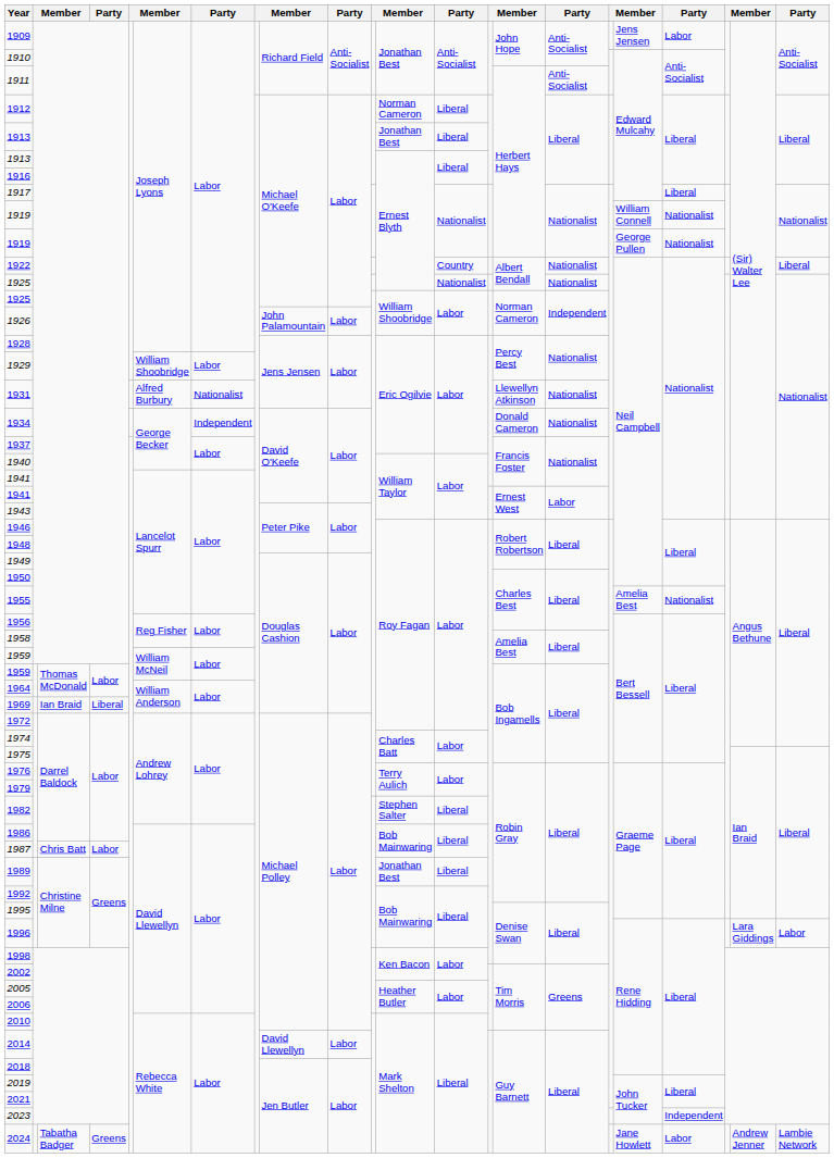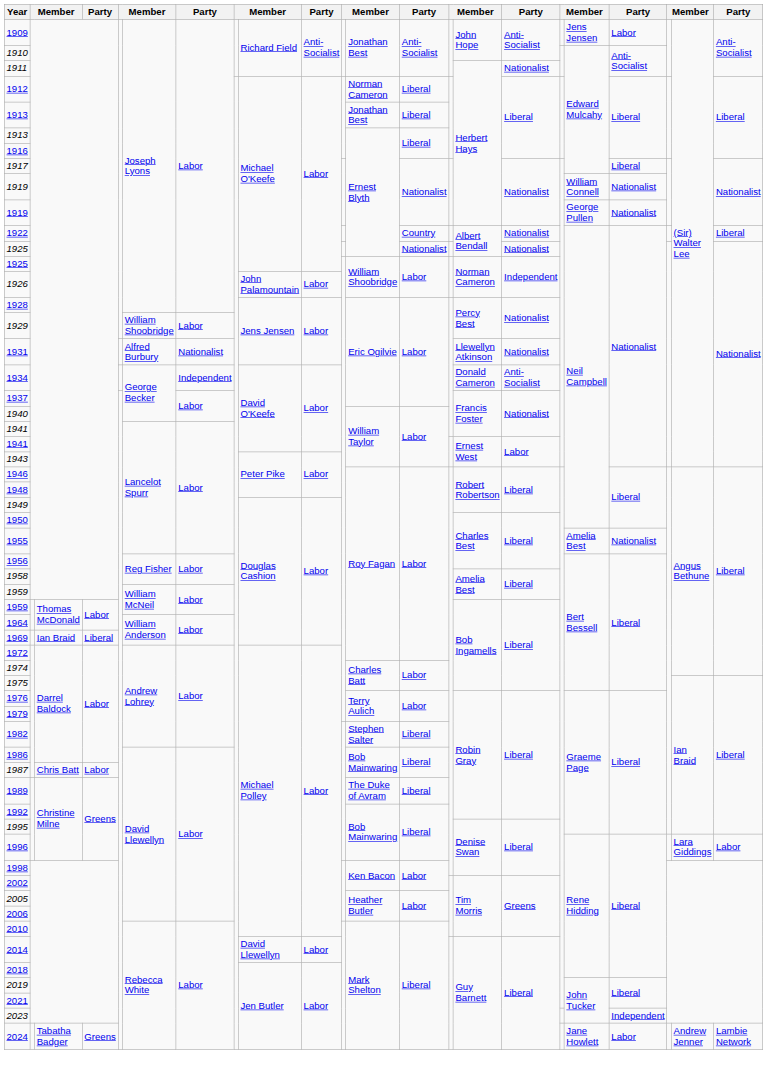1911 | column 16: Anti-Socialist -> Nationalist
1934 | column 16: Nationalist -> Anti-Socialist
1989 | column 12: Jonathan Best -> The Duke of Avram
